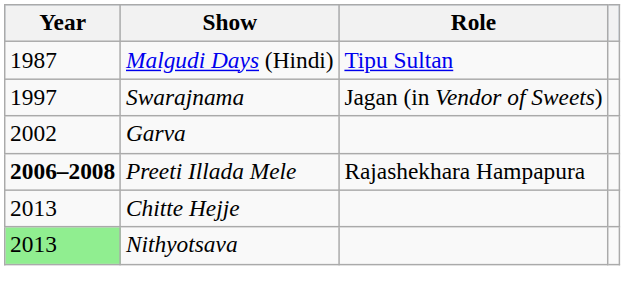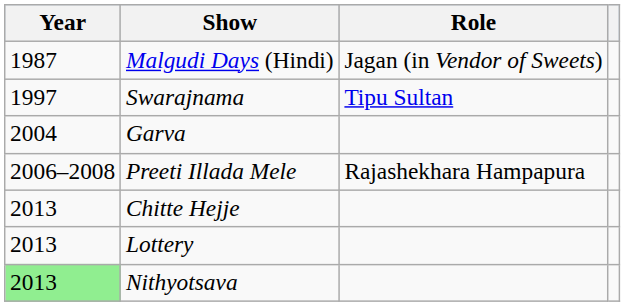Malgudi Days (Hindi) | Role: Tipu Sultan -> Jagan (in Vendor of Sweets)
Swarajnama | Role: Jagan (in Vendor of Sweets) -> Tipu Sultan
Garva | Year: 2002 -> 2004
Preeti Illada Mele | Year: bold -> normal
+ row: 2013 | Lottery
